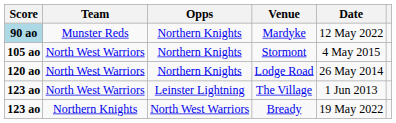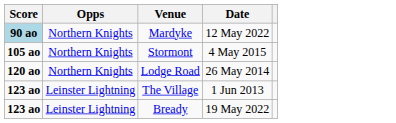- column: Team | Munster Reds | North West Warriors | North West Warriors | North West Warriors | Northern Knights
Bready | Opps: North West Warriors -> Leinster Lightning
